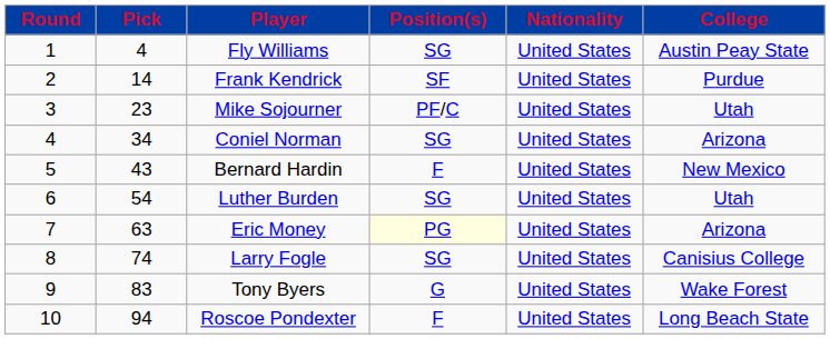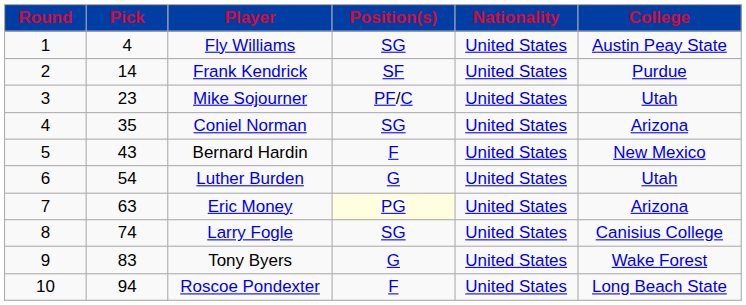Coniel Norman | Pick: 34 -> 35
Luther Burden | Position(s): SG -> G
